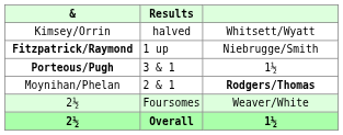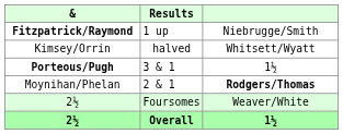rows swapped: Kimsey/Orrin <-> Fitzpatrick/Raymond
